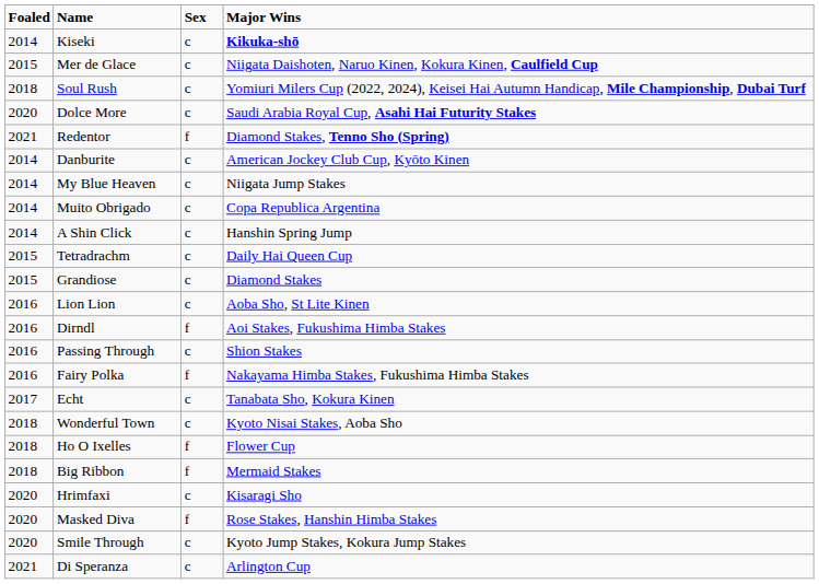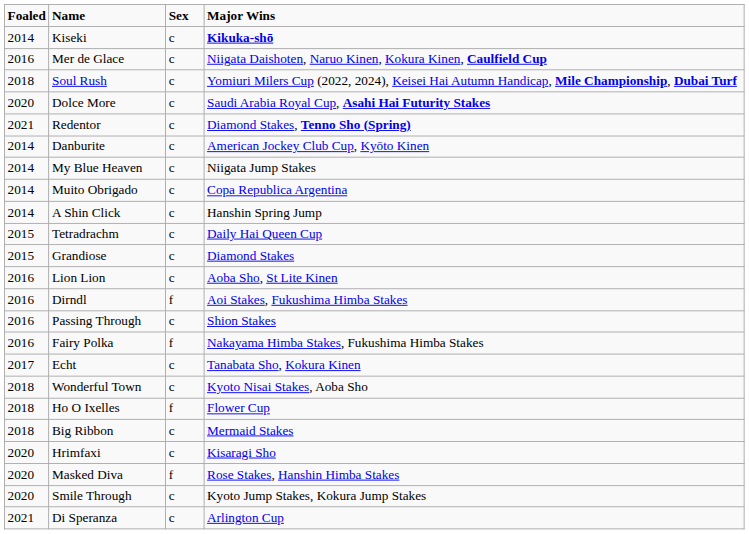Mer de Glace | Foaled: 2015 -> 2016
Redentor | Sex: f -> c
Big Ribbon | Sex: f -> c
